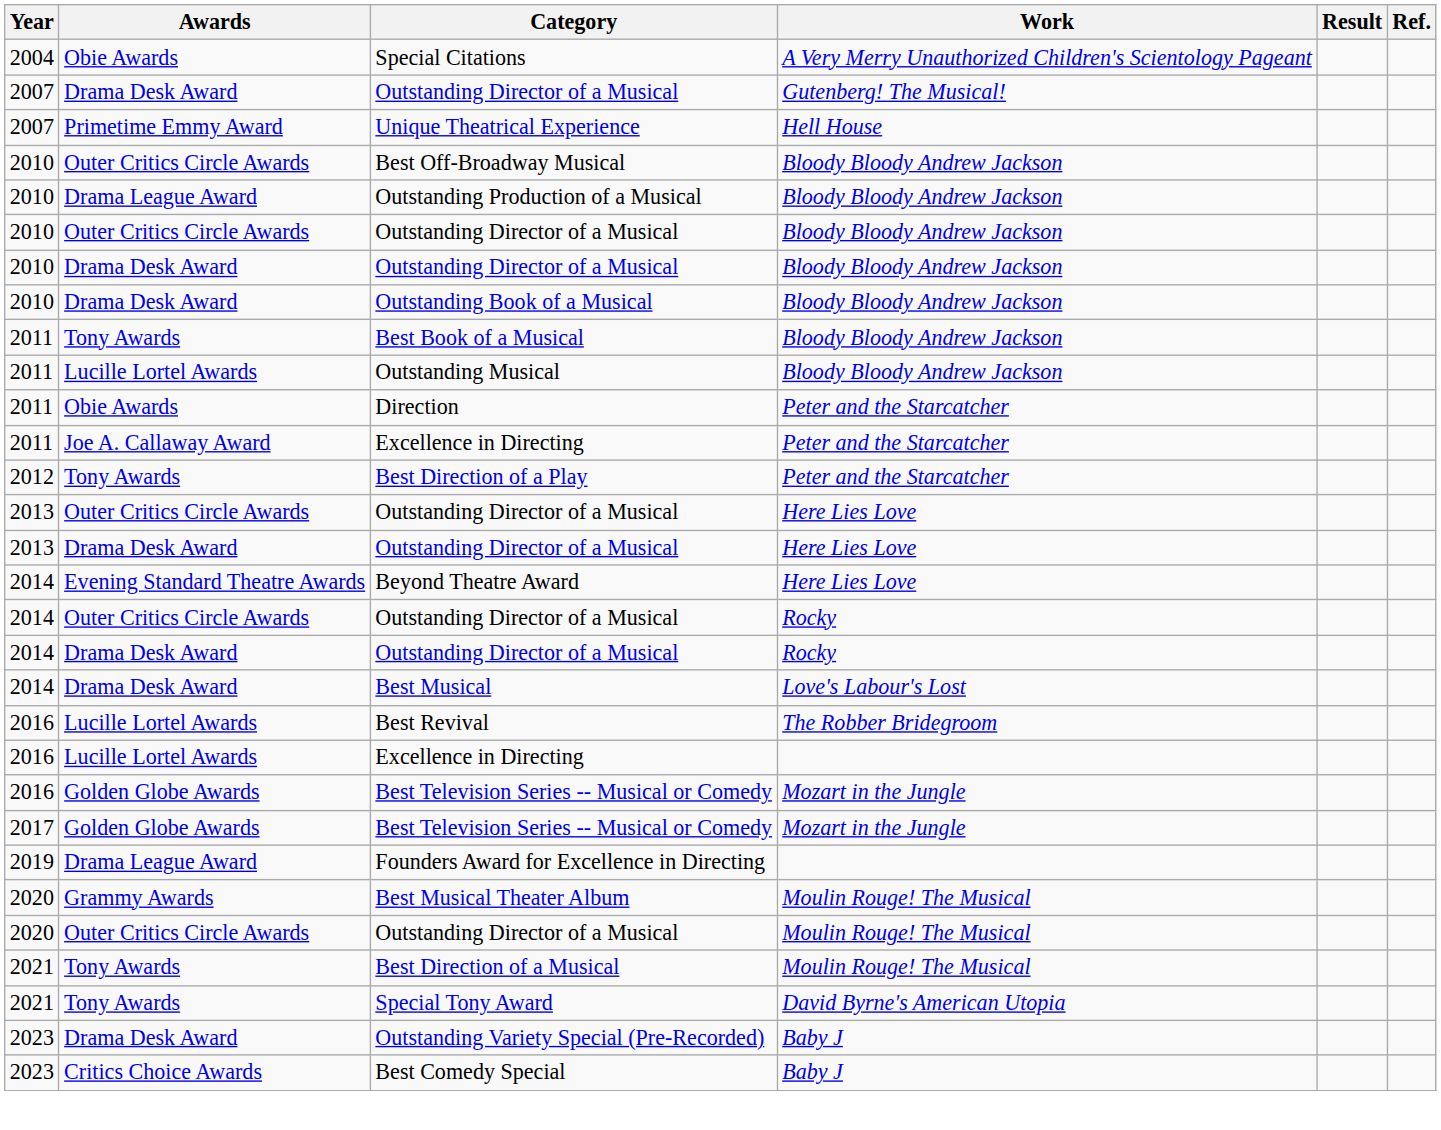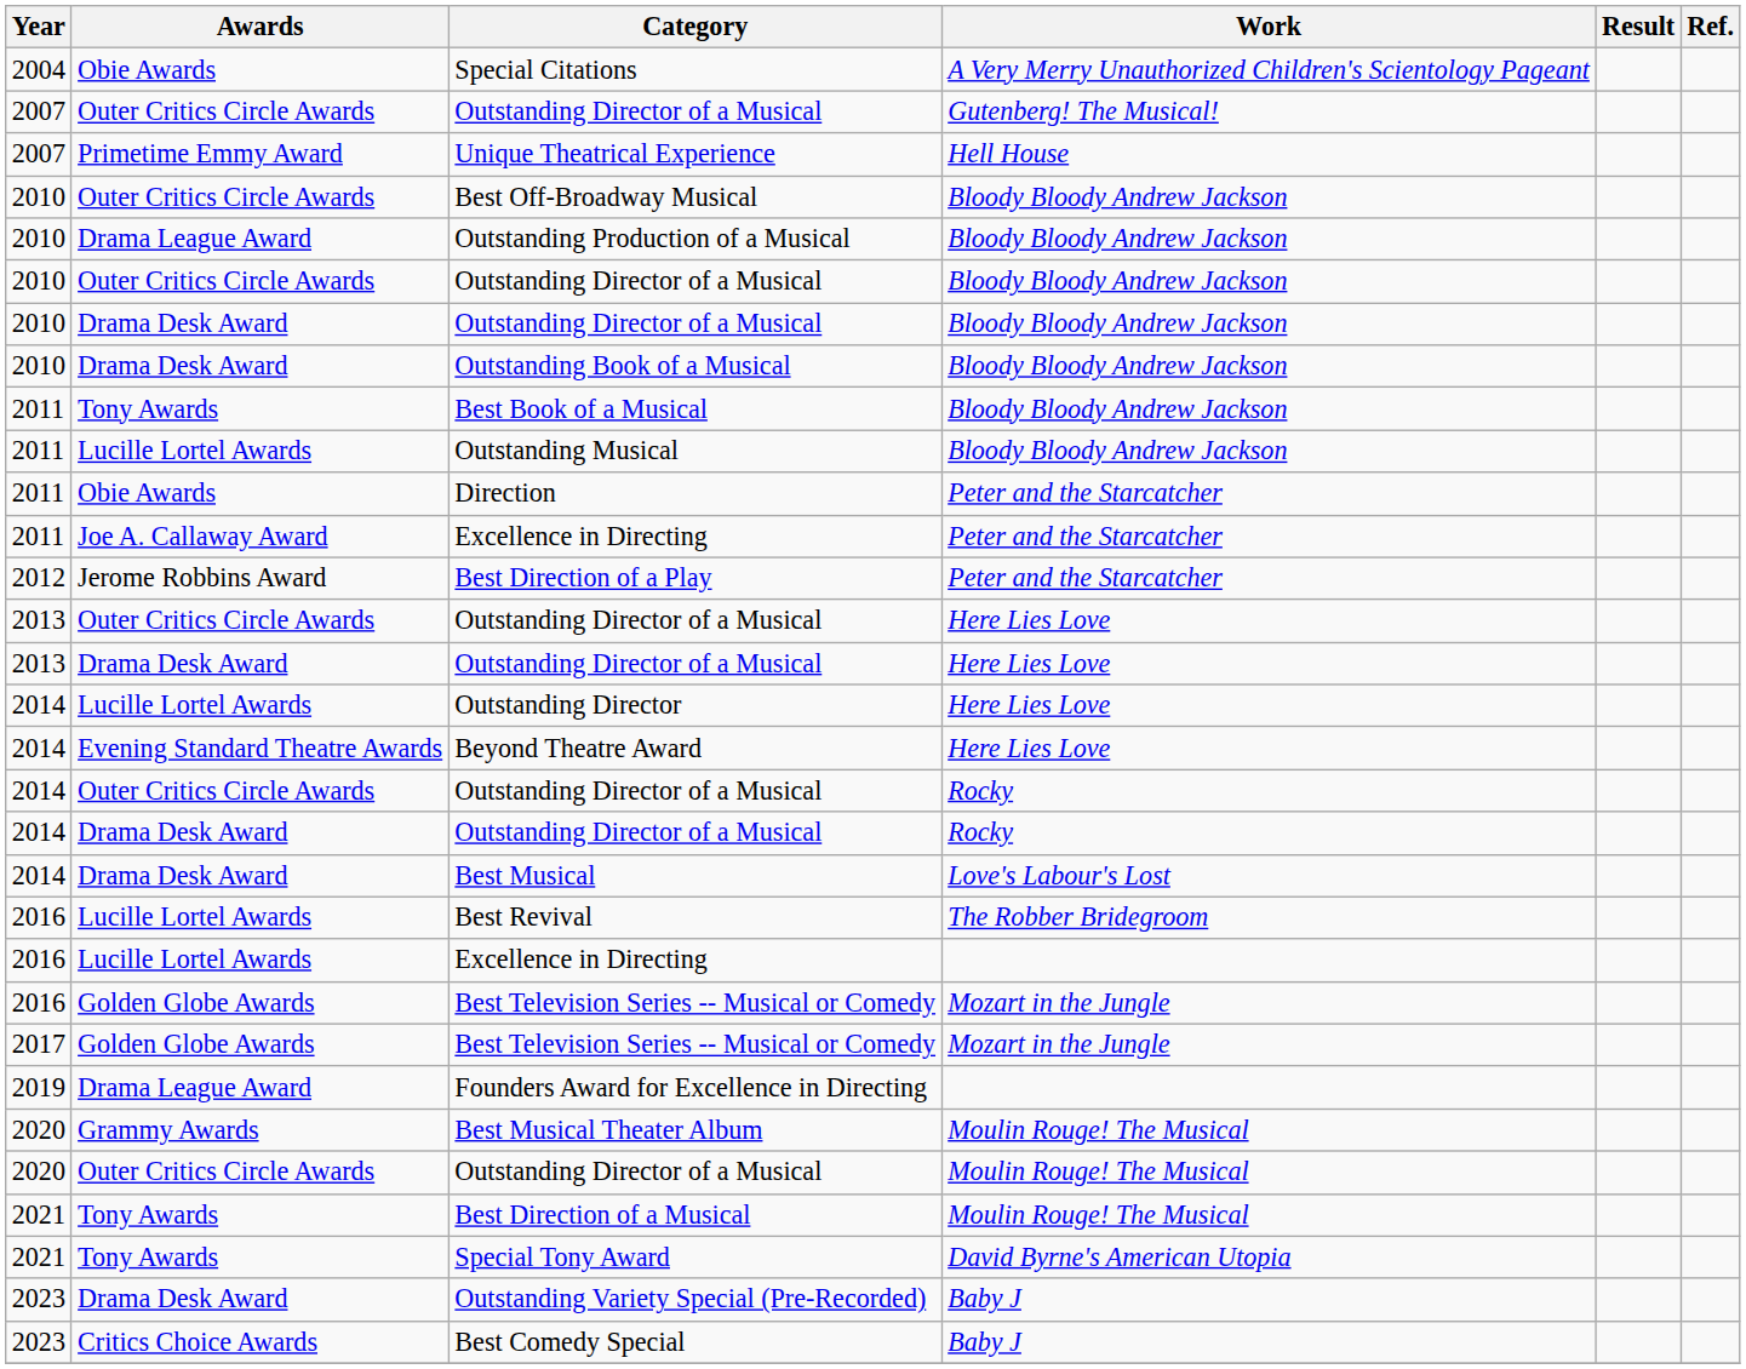2007 / Outstanding Director of a Musical | Awards: Drama Desk Award -> Outer Critics Circle Awards
Best Direction of a Play | Awards: Tony Awards -> Jerome Robbins Award
+ row: 2014 | Lucille Lortel Awards | Outstanding Director | Here Lies Love
